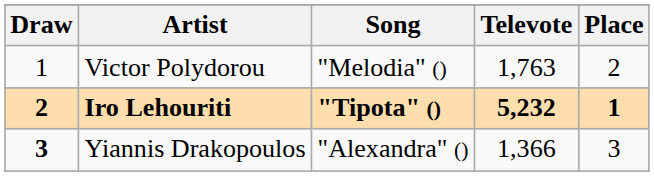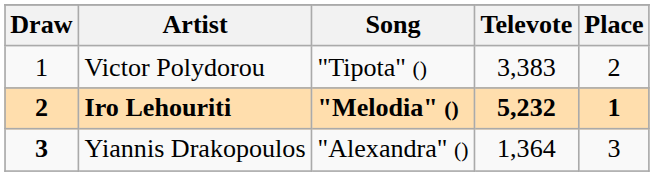Victor Polydorou | Song: "Melodia" () -> "Tipota" ()
Victor Polydorou | Televote: 1,763 -> 3,383
Iro Lehouriti | Song: "Tipota" () -> "Melodia" ()
Yiannis Drakopoulos | Televote: 1,366 -> 1,364
